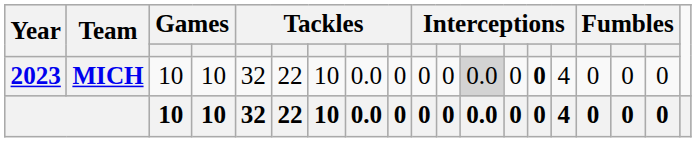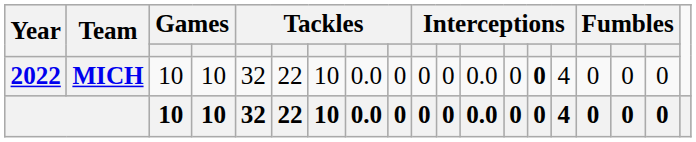MICH | Year: 2023 -> 2022
MICH | column 12: lightgrey background -> no background
